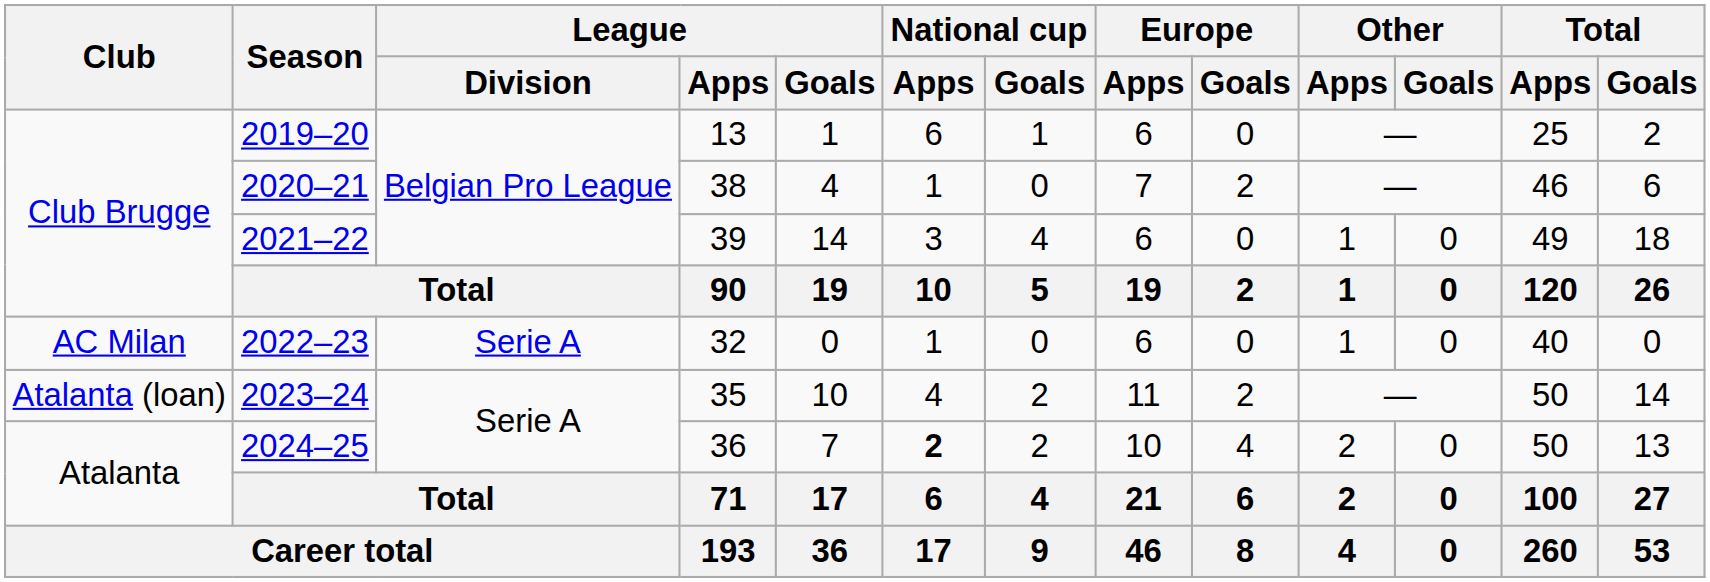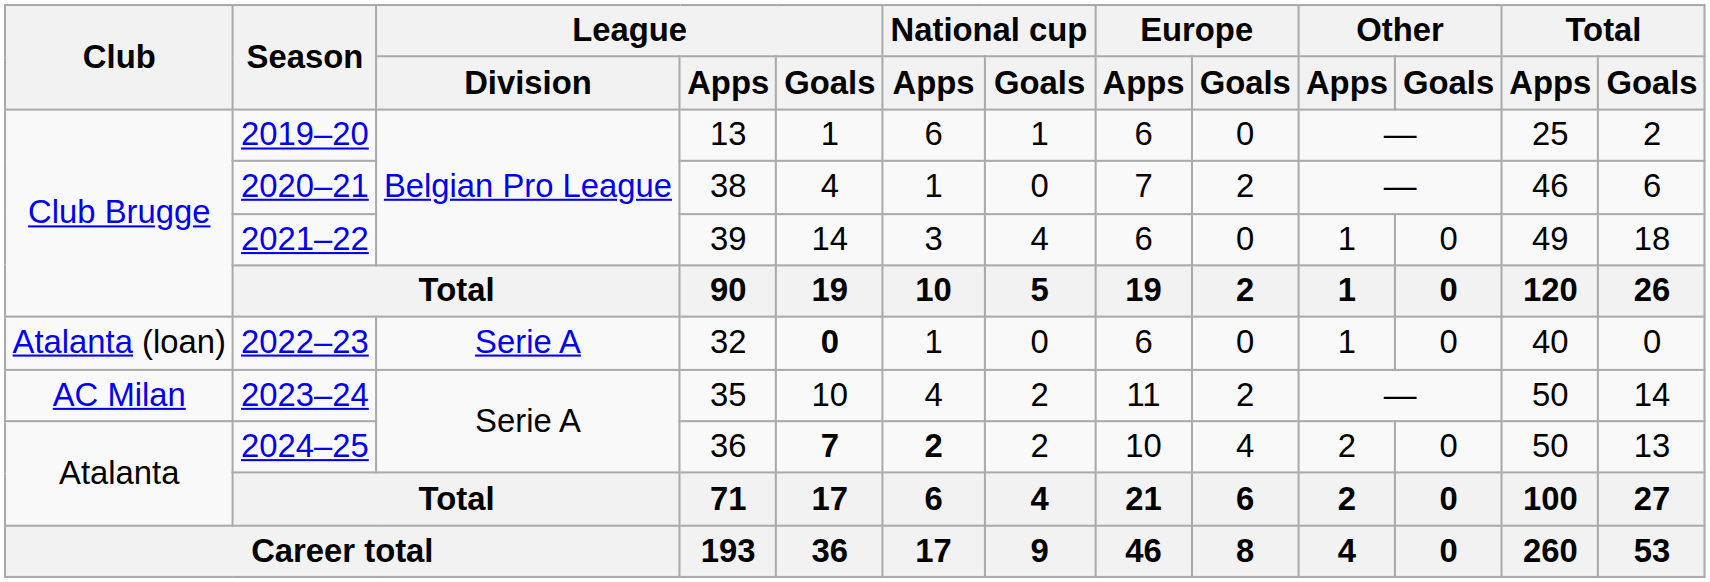2022–23 | Club: AC Milan -> Atalanta (loan)
2022–23 | League / Goals: normal -> bold
2023–24 | Club: Atalanta (loan) -> AC Milan
2024–25 | League / Goals: normal -> bold
